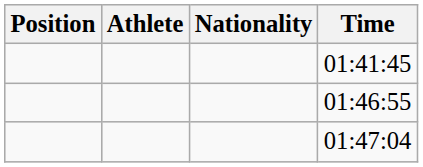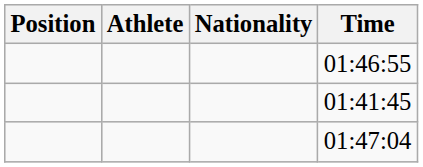rows swapped: 01:41:45 <-> 01:46:55
